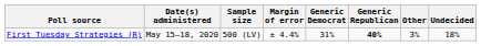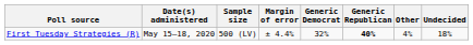First Tuesday Strategies (R) | Generic Democrat: 31% -> 32%
First Tuesday Strategies (R) | Other: 3% -> 4%
